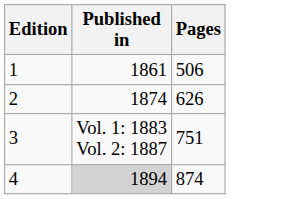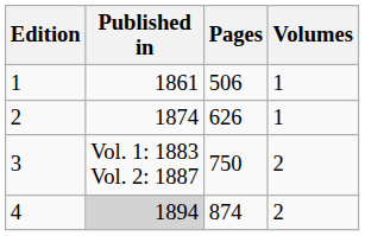+ column: Volumes | 1 | 1 | 2 | 2
3 | Pages: 751 -> 750
